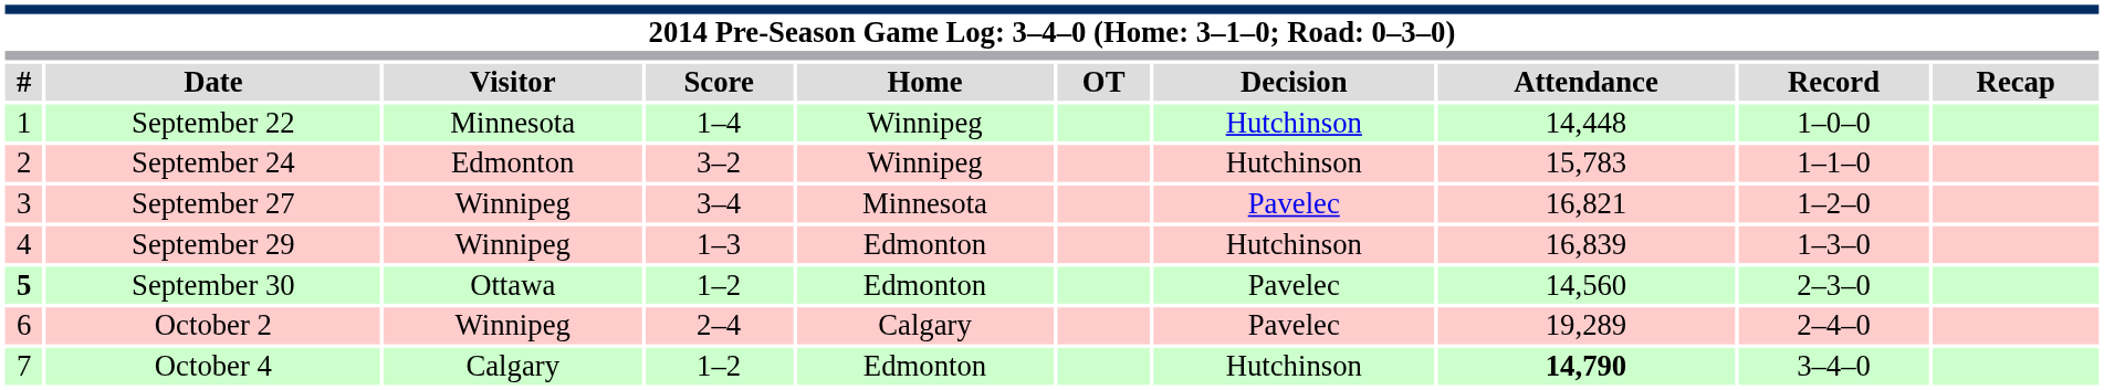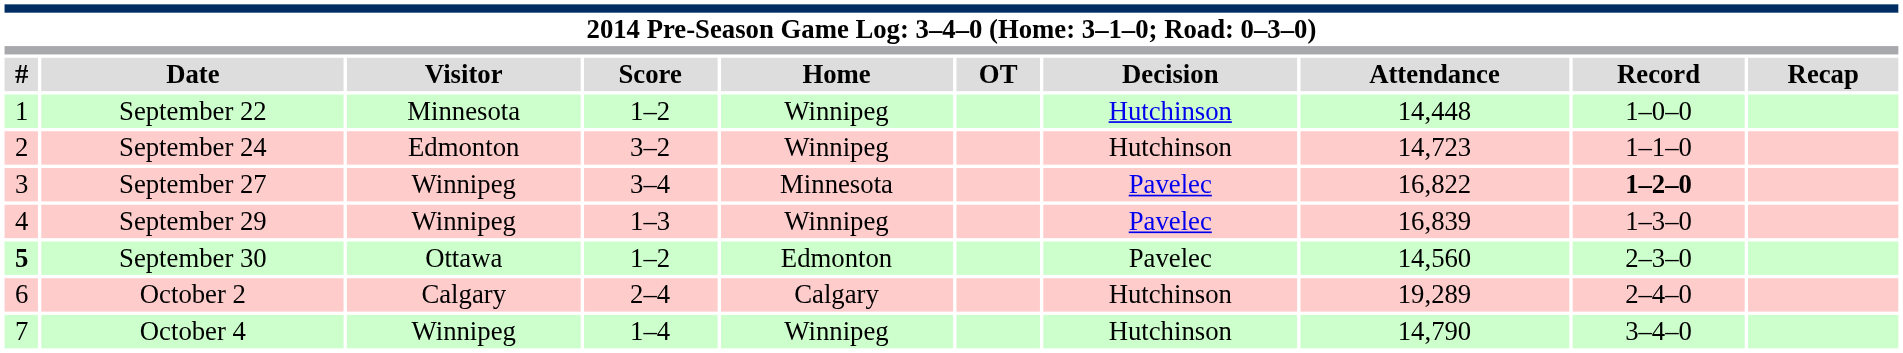September 22 | Score: 1–4 -> 1–2
September 24 | Attendance: 15,783 -> 14,723
September 27 | Attendance: 16,821 -> 16,822
September 27 | Record: normal -> bold
September 29 | Home: Edmonton -> Winnipeg
September 29 | Decision: Hutchinson -> Pavelec
October 2 | Visitor: Winnipeg -> Calgary
October 2 | Decision: Pavelec -> Hutchinson
October 4 | Visitor: Calgary -> Winnipeg
October 4 | Score: 1–2 -> 1–4
October 4 | Home: Edmonton -> Winnipeg
October 4 | Attendance: bold -> normal
